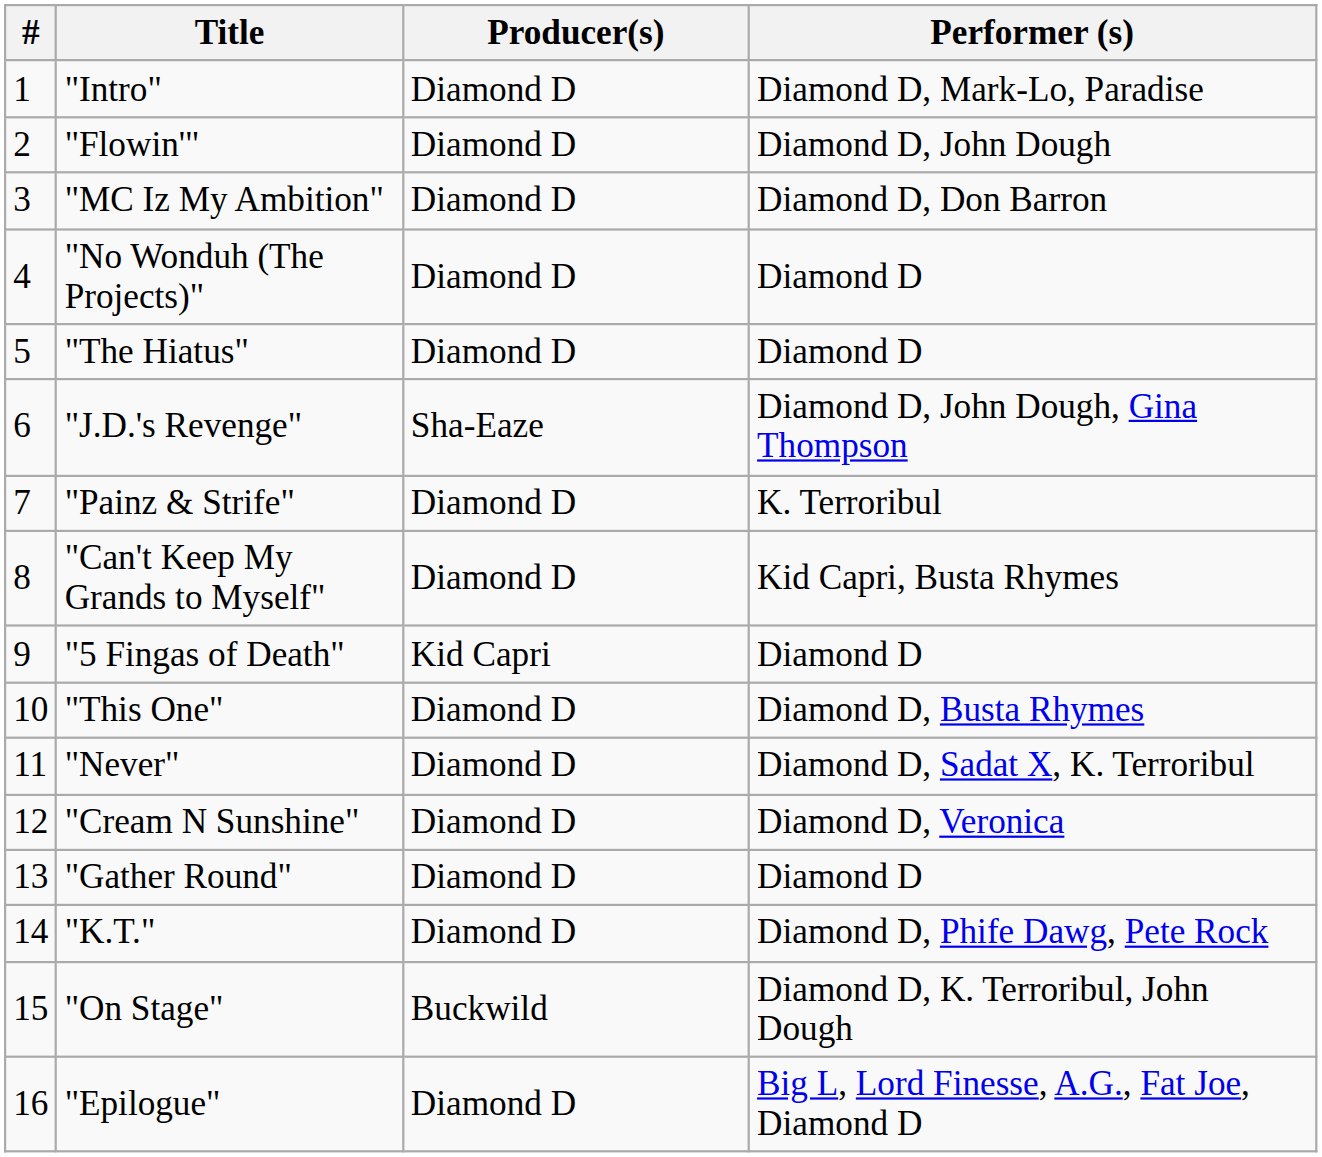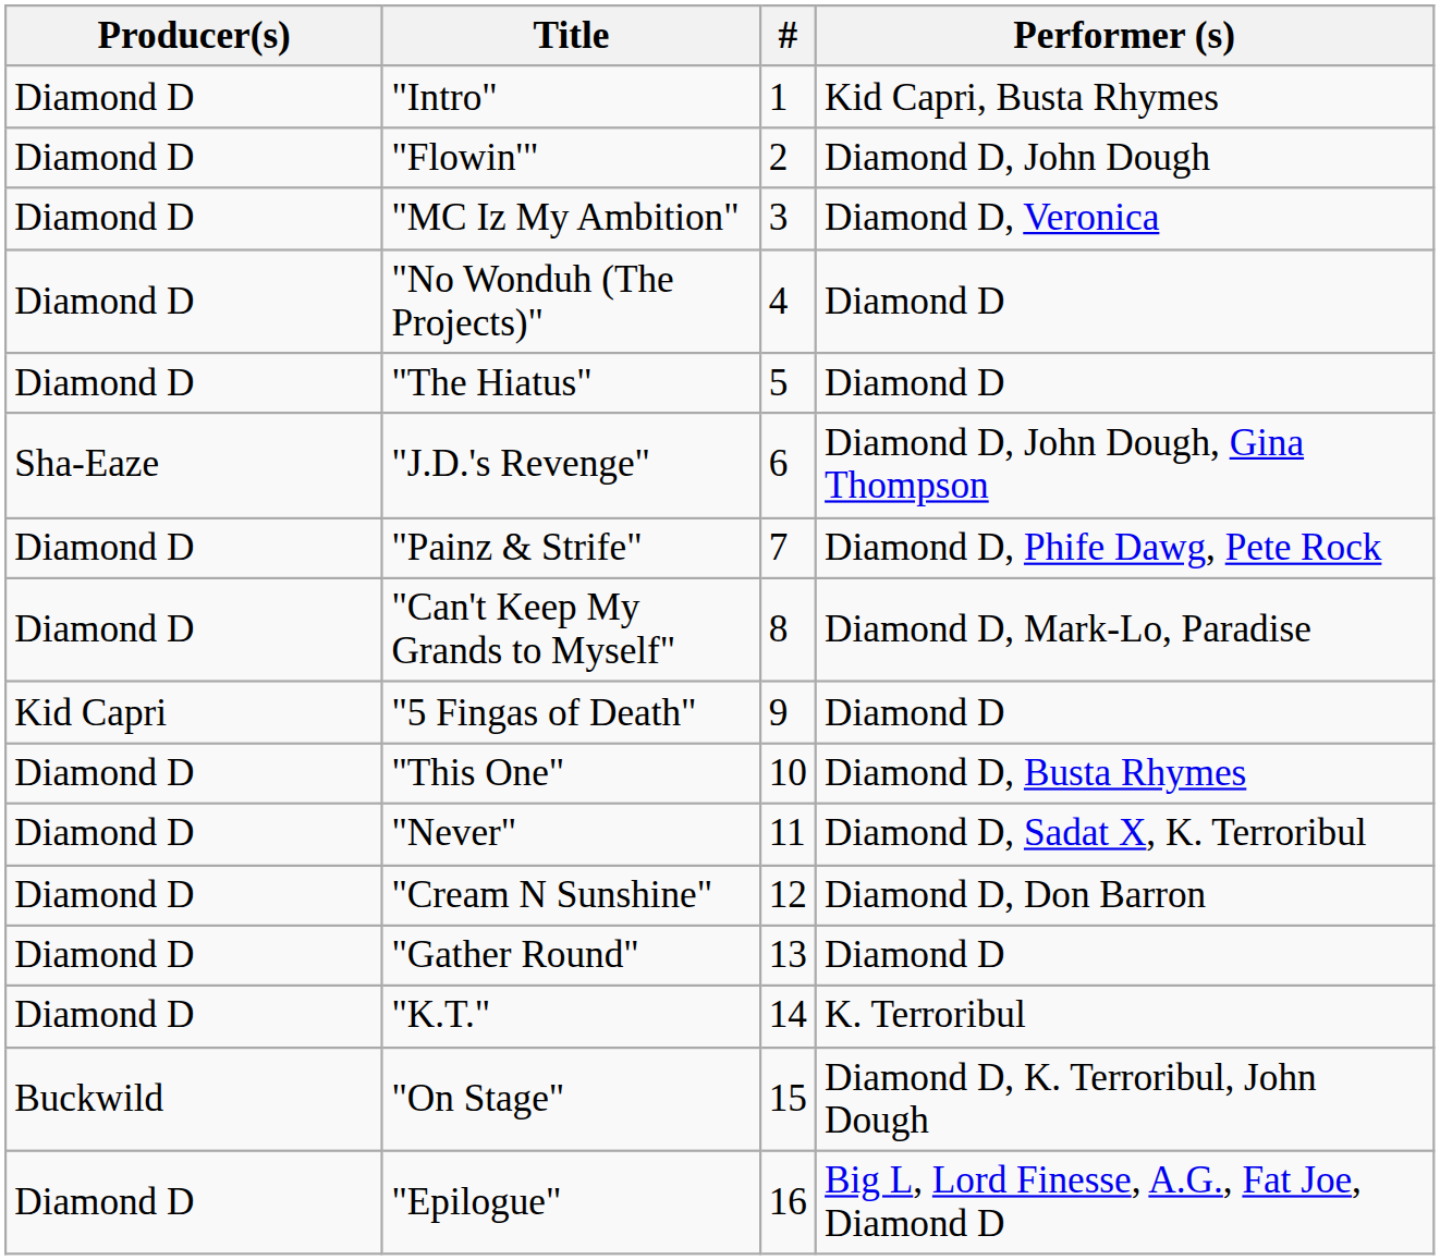columns swapped: # <-> Producer(s)
"Intro" | Performer (s): Diamond D, Mark-Lo, Paradise -> Kid Capri, Busta Rhymes
"MC Iz My Ambition" | Performer (s): Diamond D, Don Barron -> Diamond D, Veronica
"Painz & Strife" | Performer (s): K. Terroribul -> Diamond D, Phife Dawg, Pete Rock
"Can't Keep My Grands to Myself" | Performer (s): Kid Capri, Busta Rhymes -> Diamond D, Mark-Lo, Paradise
"Cream N Sunshine" | Performer (s): Diamond D, Veronica -> Diamond D, Don Barron
"K.T." | Performer (s): Diamond D, Phife Dawg, Pete Rock -> K. Terroribul
